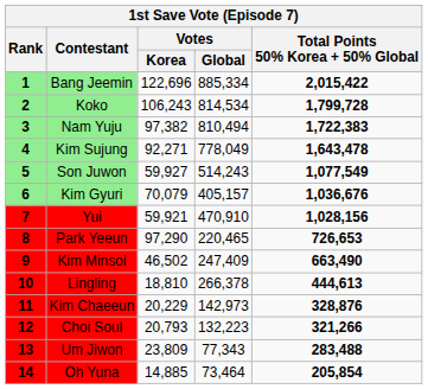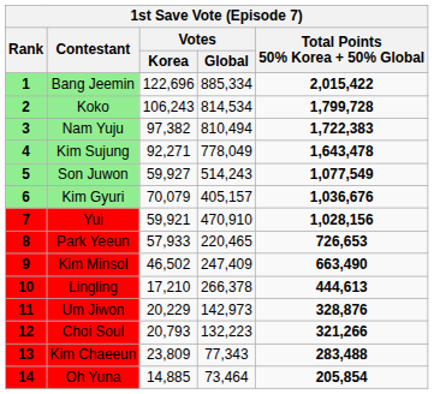8 | Votes / Korea: 97,290 -> 57,933
10 | Votes / Korea: 18,810 -> 17,210
11 | Contestant: Kim Chaeeun -> Um Jiwon
13 | Contestant: Um Jiwon -> Kim Chaeeun
